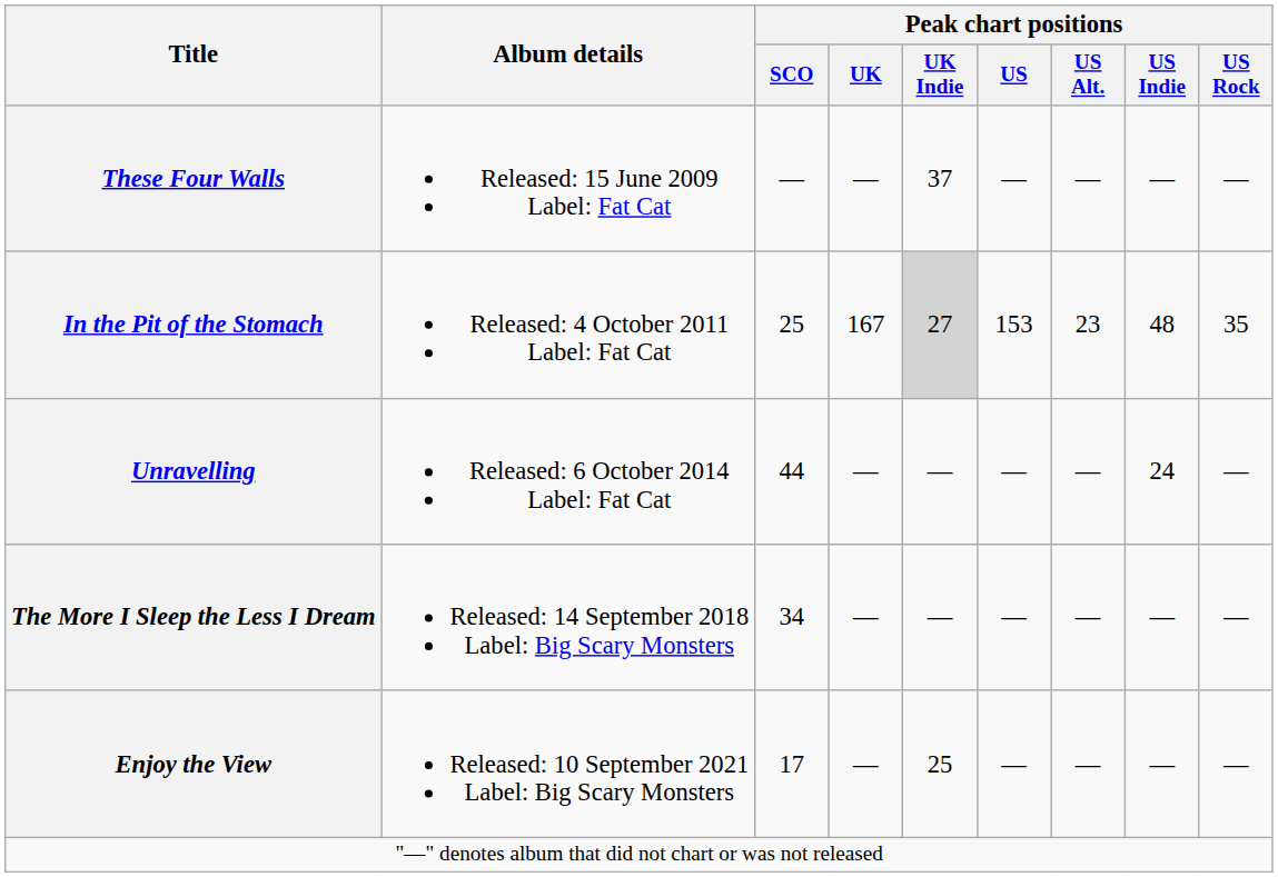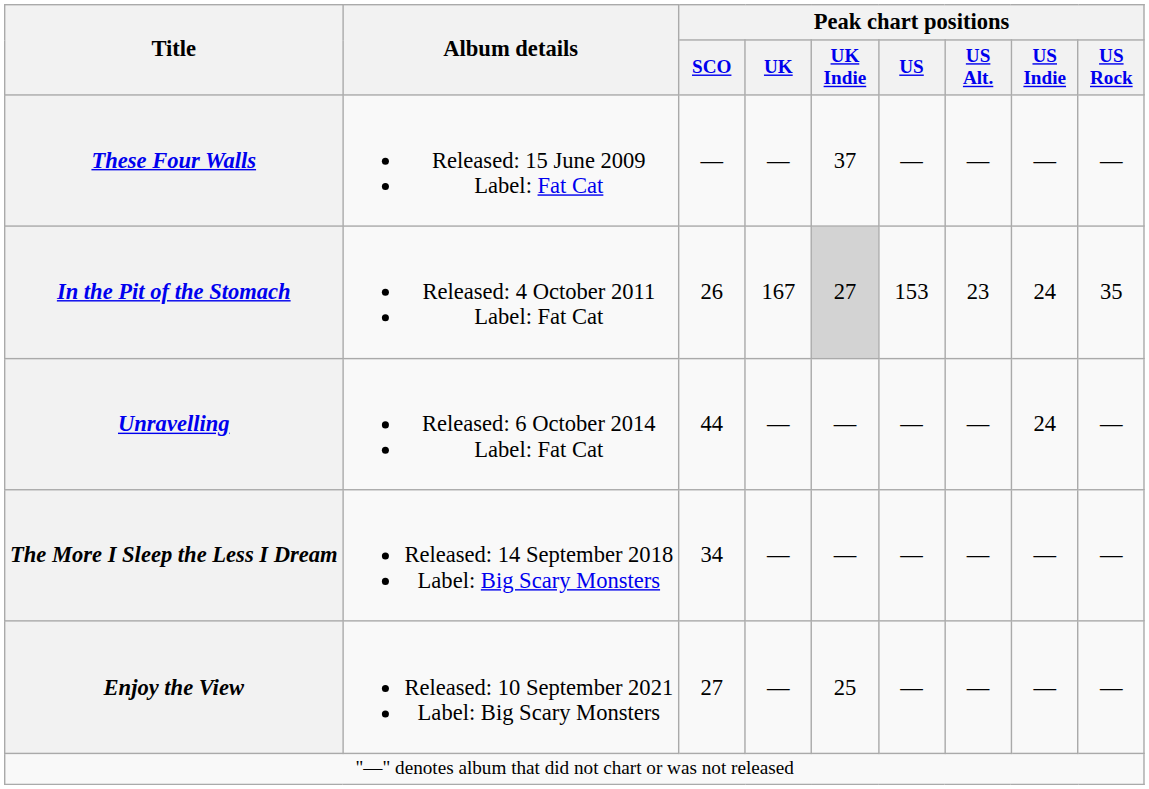In the Pit of the Stomach | Peak chart positions / SCO: 25 -> 26
In the Pit of the Stomach | Peak chart positions / US Indie: 48 -> 24
Enjoy the View | Peak chart positions / SCO: 17 -> 27
